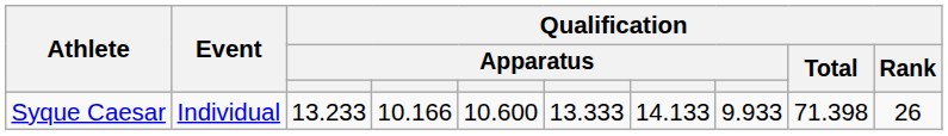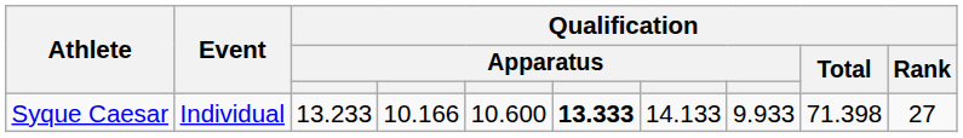Syque Caesar | column 6: normal -> bold
Syque Caesar | Qualification / Rank: 26 -> 27
